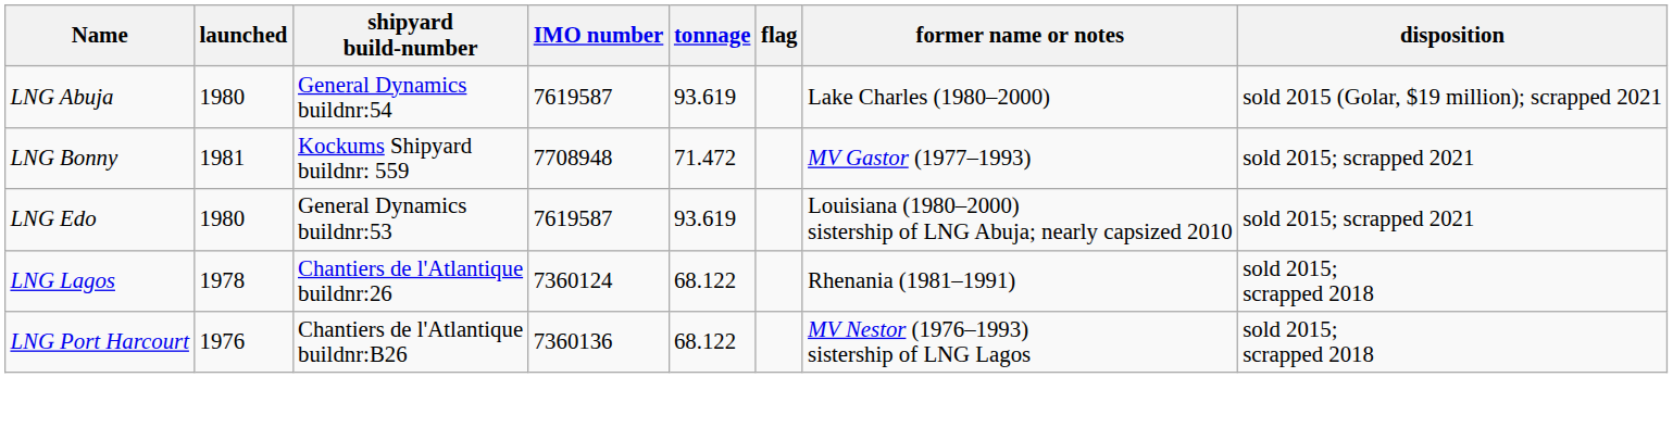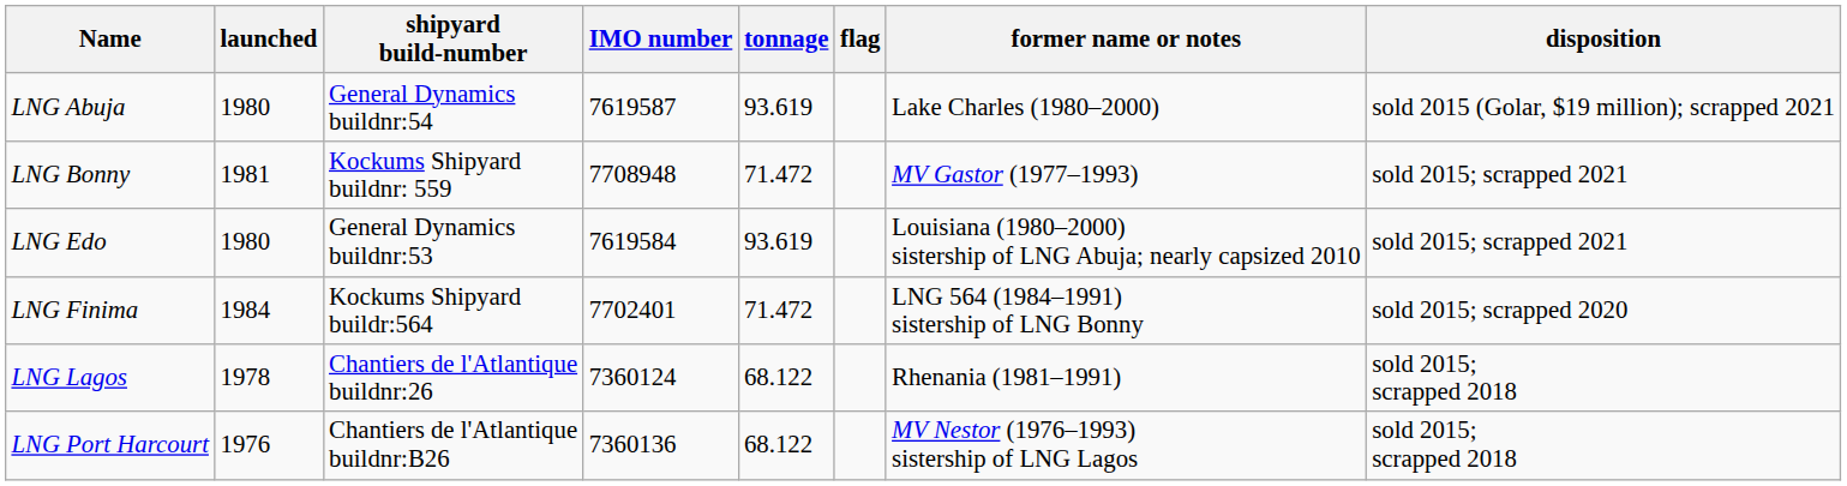LNG Edo | IMO number: 7619587 -> 7619584
+ row: LNG Finima | 1984 | Kockums Shipyard buildr:564 | 7702401 | 71.472 | LNG 564 (1984–1991) sistership of LNG Bonny | sold 2015; scrapped 2020
